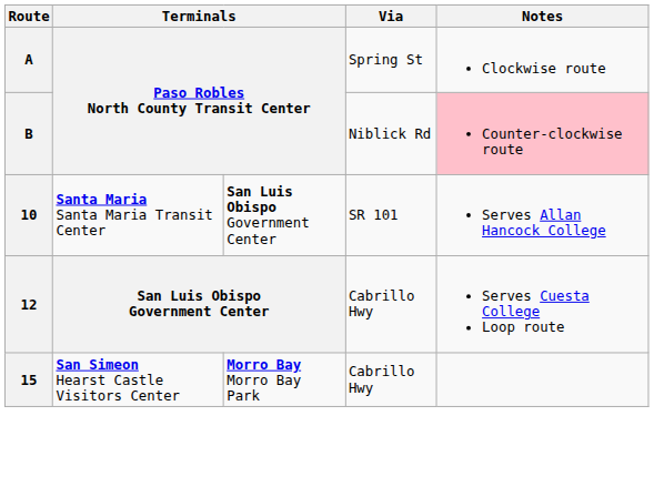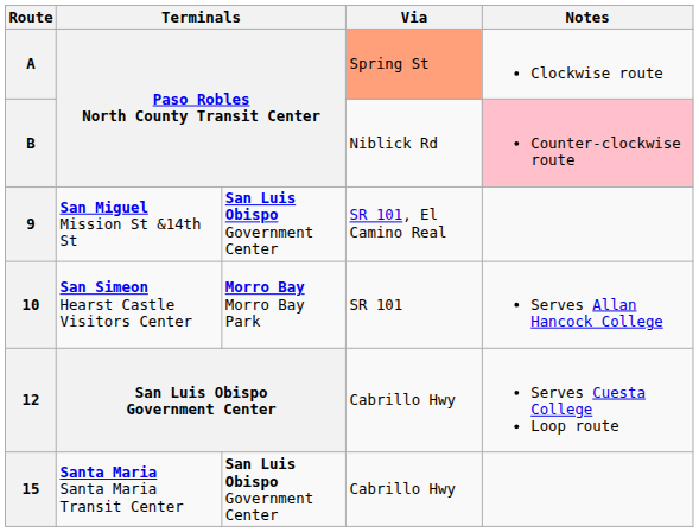A | Via: no background -> lightsalmon background
+ row: 9 | San Miguel Mission St &14th St | San Luis Obispo Government Center | SR 101, El Camino Real
10 | column 2: Santa Maria Santa Maria Transit Center -> San Simeon Hearst Castle Visitors Center
10 | column 3: San Luis Obispo Government Center -> Morro Bay Morro Bay Park
15 | column 2: San Simeon Hearst Castle Visitors Center -> Santa Maria Santa Maria Transit Center
15 | column 3: Morro Bay Morro Bay Park -> San Luis Obispo Government Center
